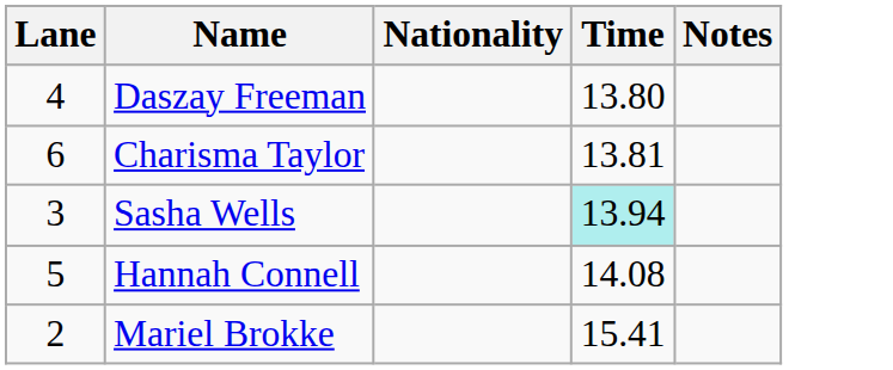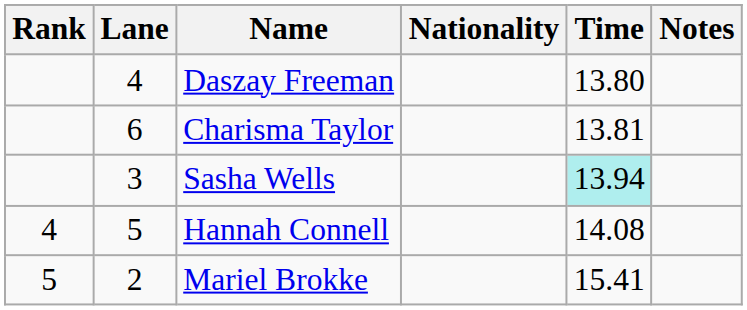+ column: Rank | 4 | 5
